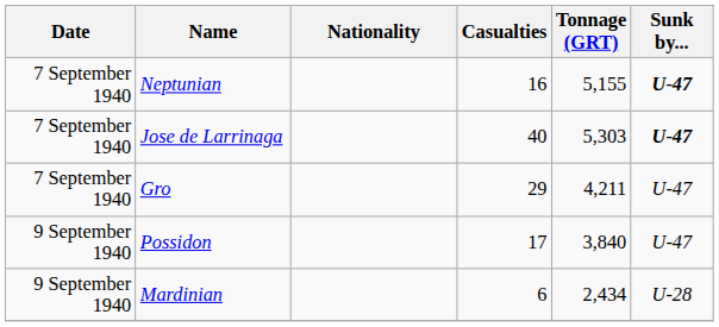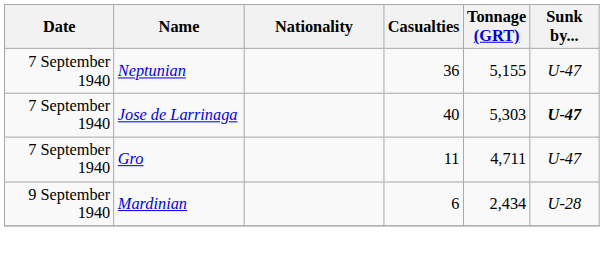Neptunian | Casualties: 16 -> 36
Neptunian | Sunk by...: bold -> normal
Gro | Casualties: 29 -> 11
Gro | Tonnage (GRT): 4,211 -> 4,711
- row: 9 September 1940 | Possidon | 17 | 3,840 | U-47
